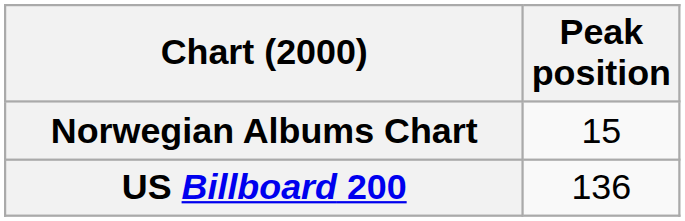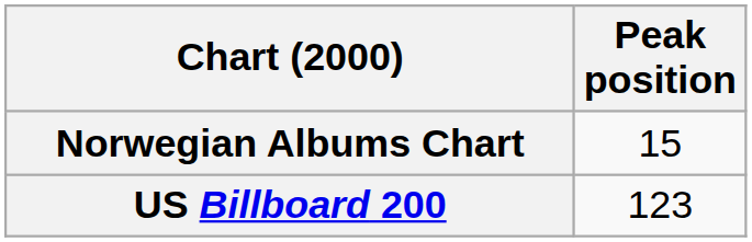US Billboard 200 | Peak position: 136 -> 123
